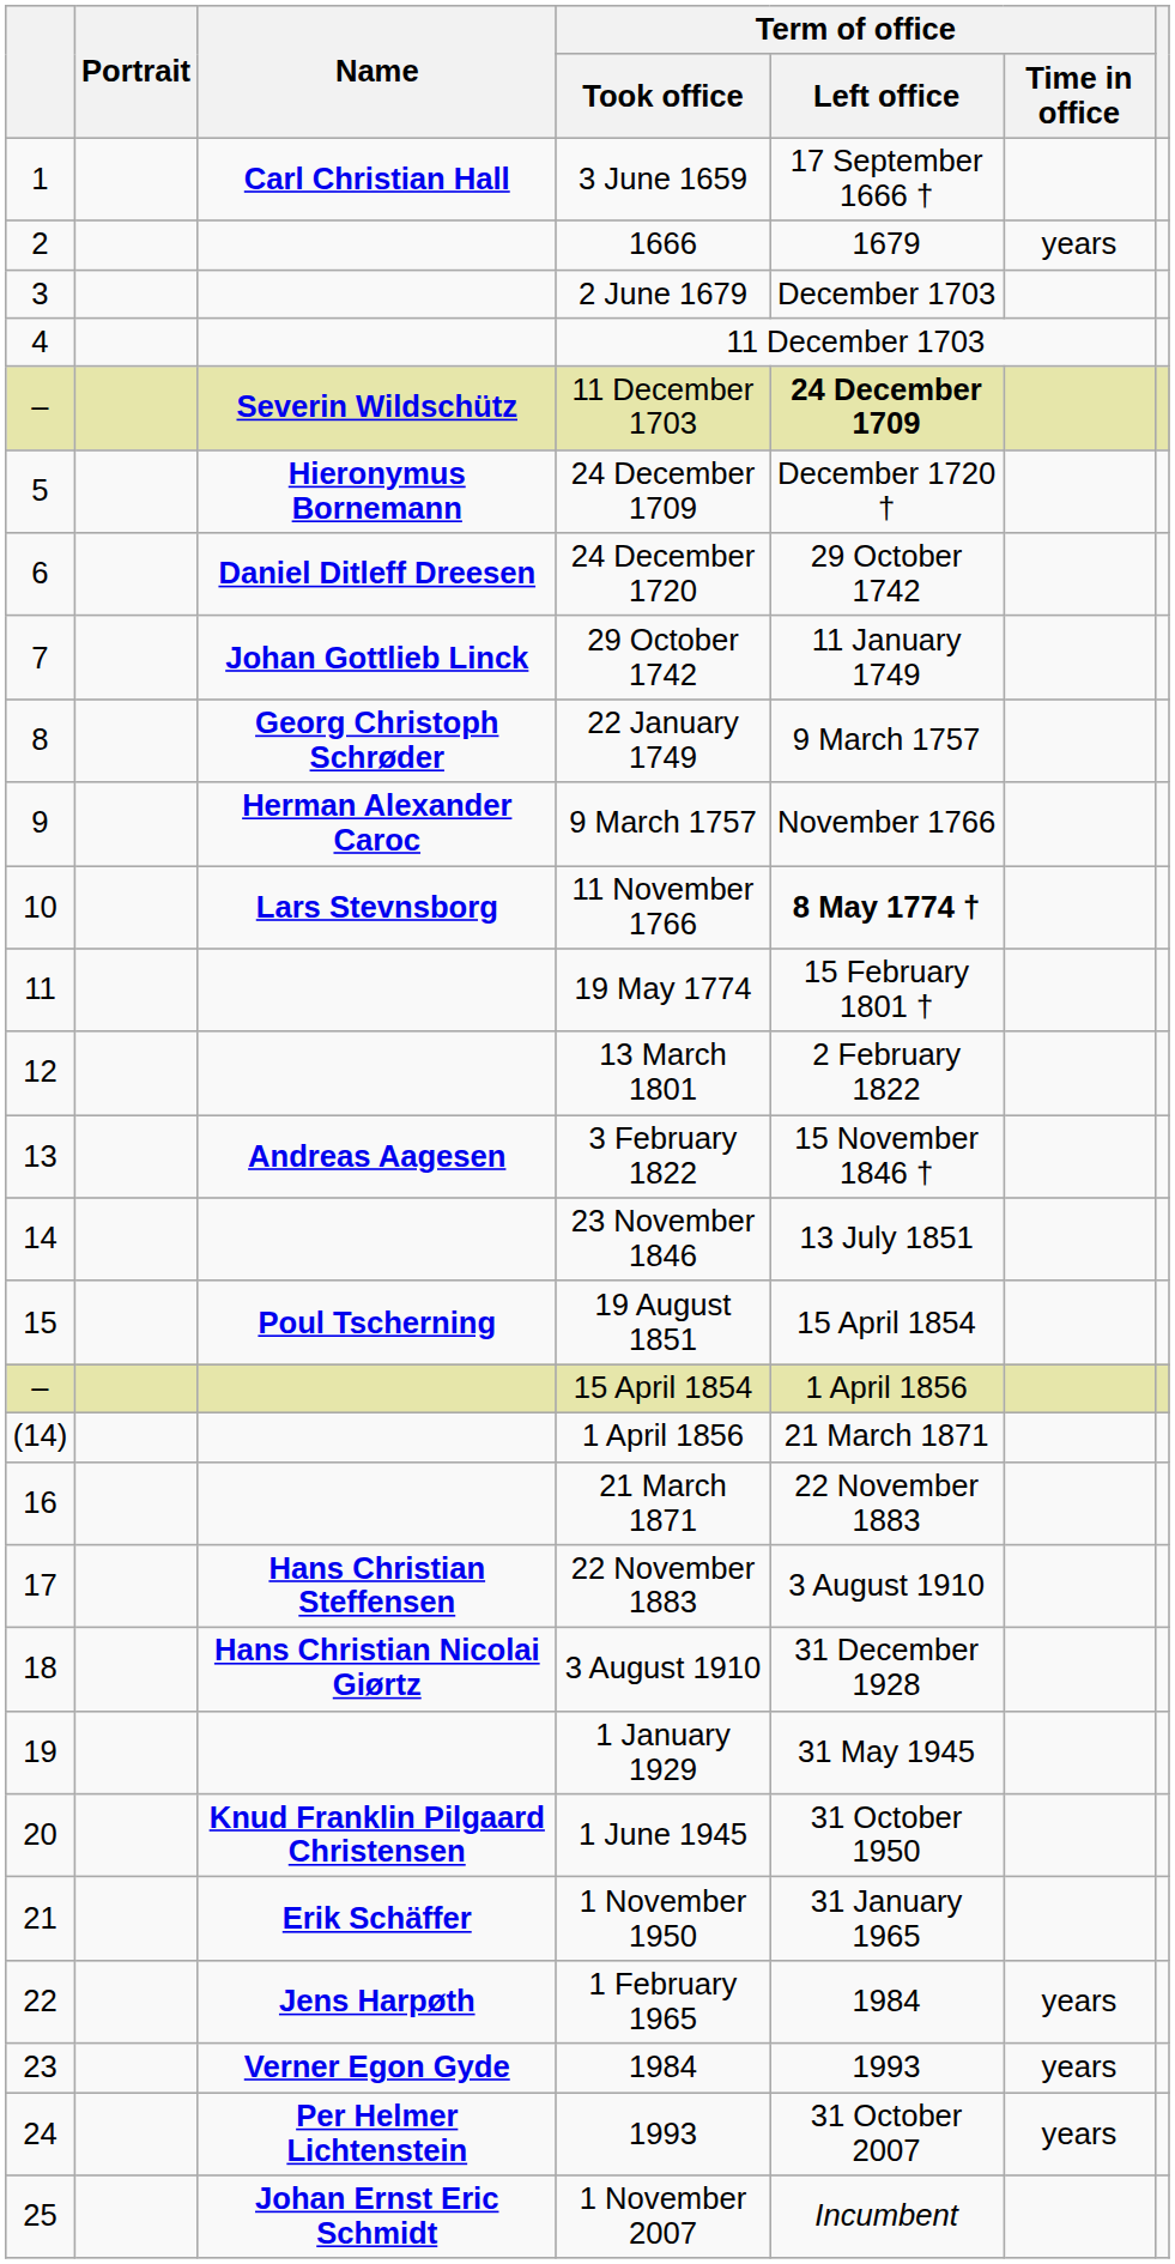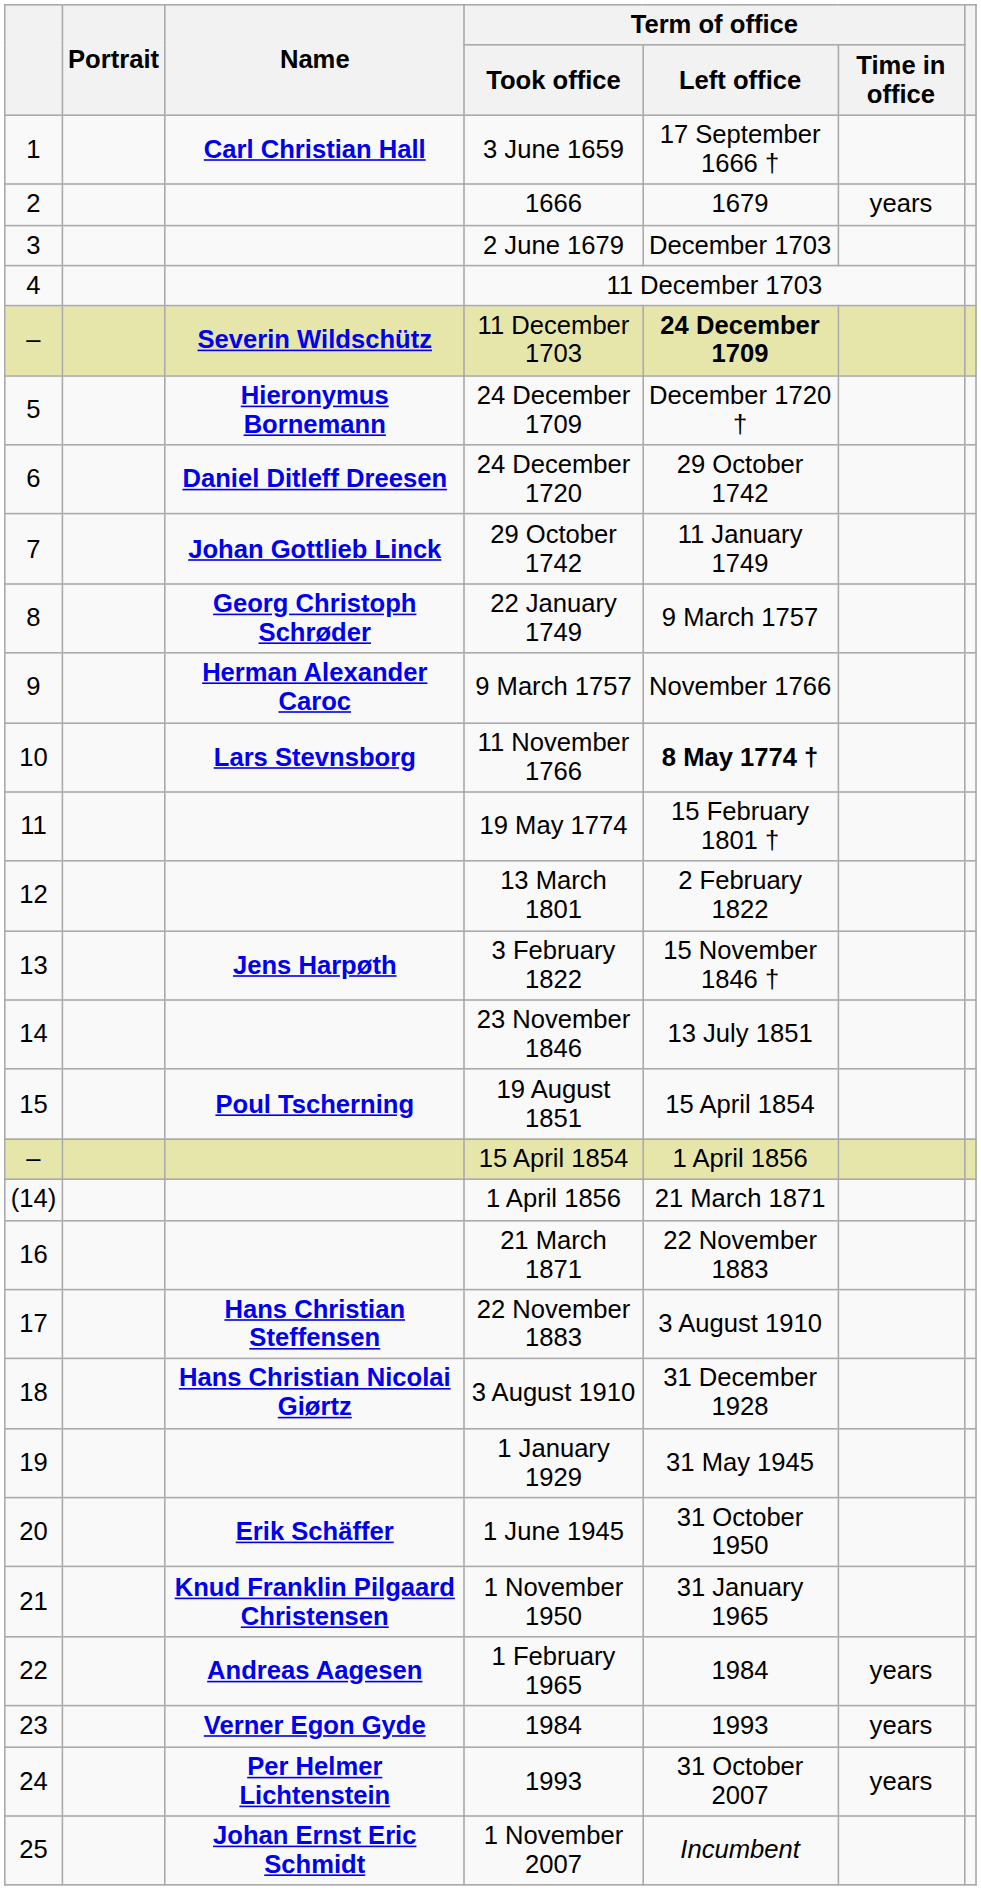3 February 1822 | Name: Andreas Aagesen -> Jens Harpøth
1 June 1945 | Name: Knud Franklin Pilgaard Christensen -> Erik Schäffer
1 November 1950 | Name: Erik Schäffer -> Knud Franklin Pilgaard Christensen
1 February 1965 | Name: Jens Harpøth -> Andreas Aagesen
